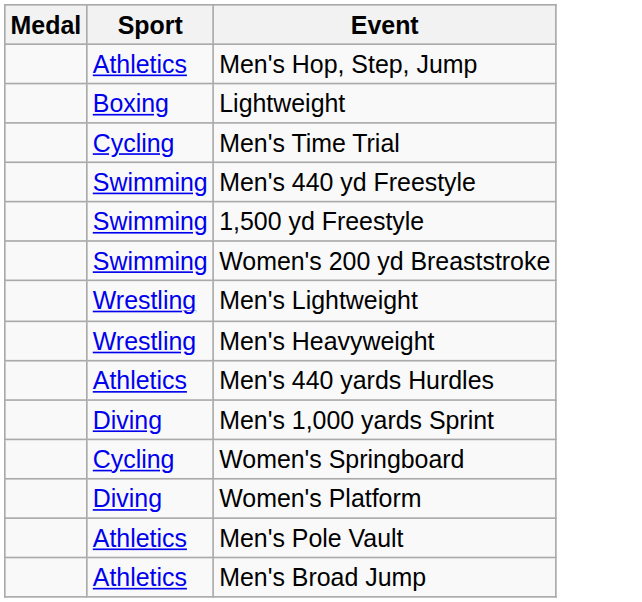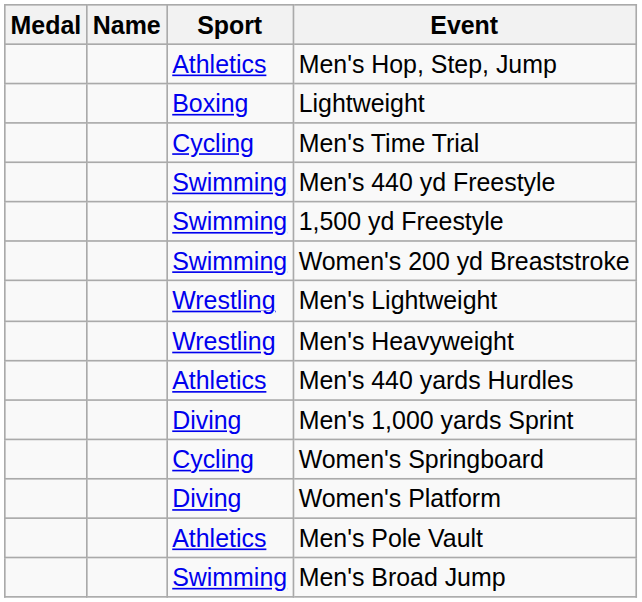+ column: Name
Men's Broad Jump | Sport: Athletics -> Swimming
